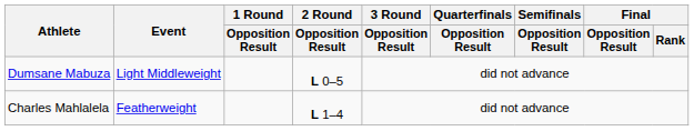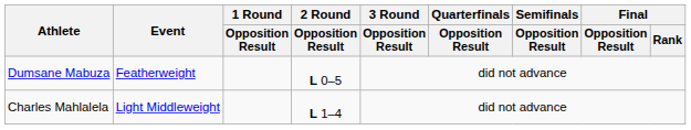Dumsane Mabuza | Event: Light Middleweight -> Featherweight
Charles Mahlalela | Event: Featherweight -> Light Middleweight
